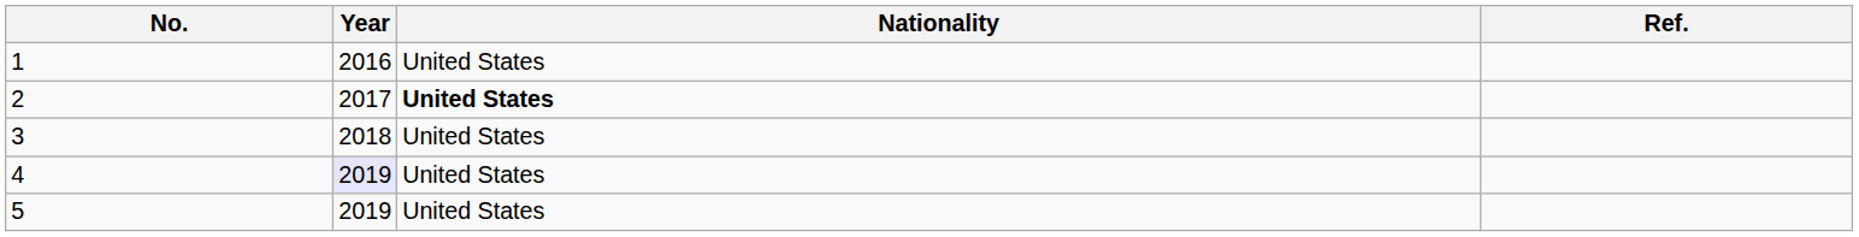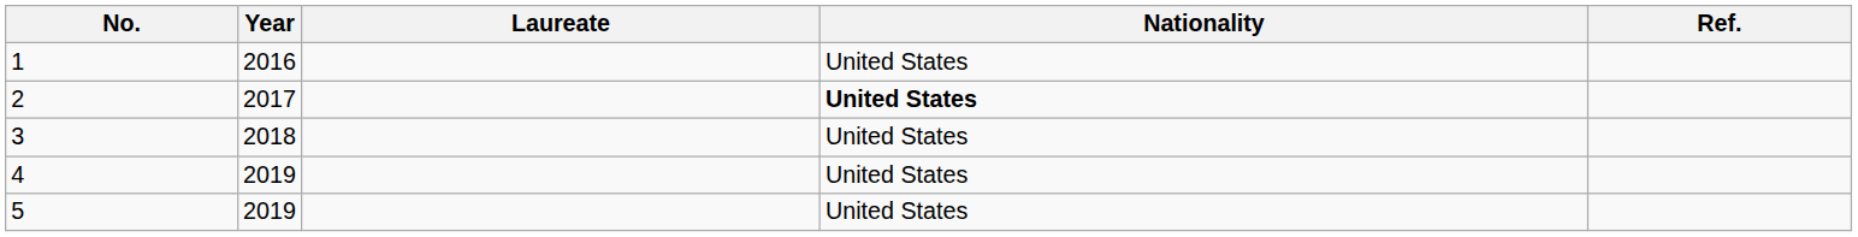+ column: Laureate
4 | Year: lavender background -> no background
